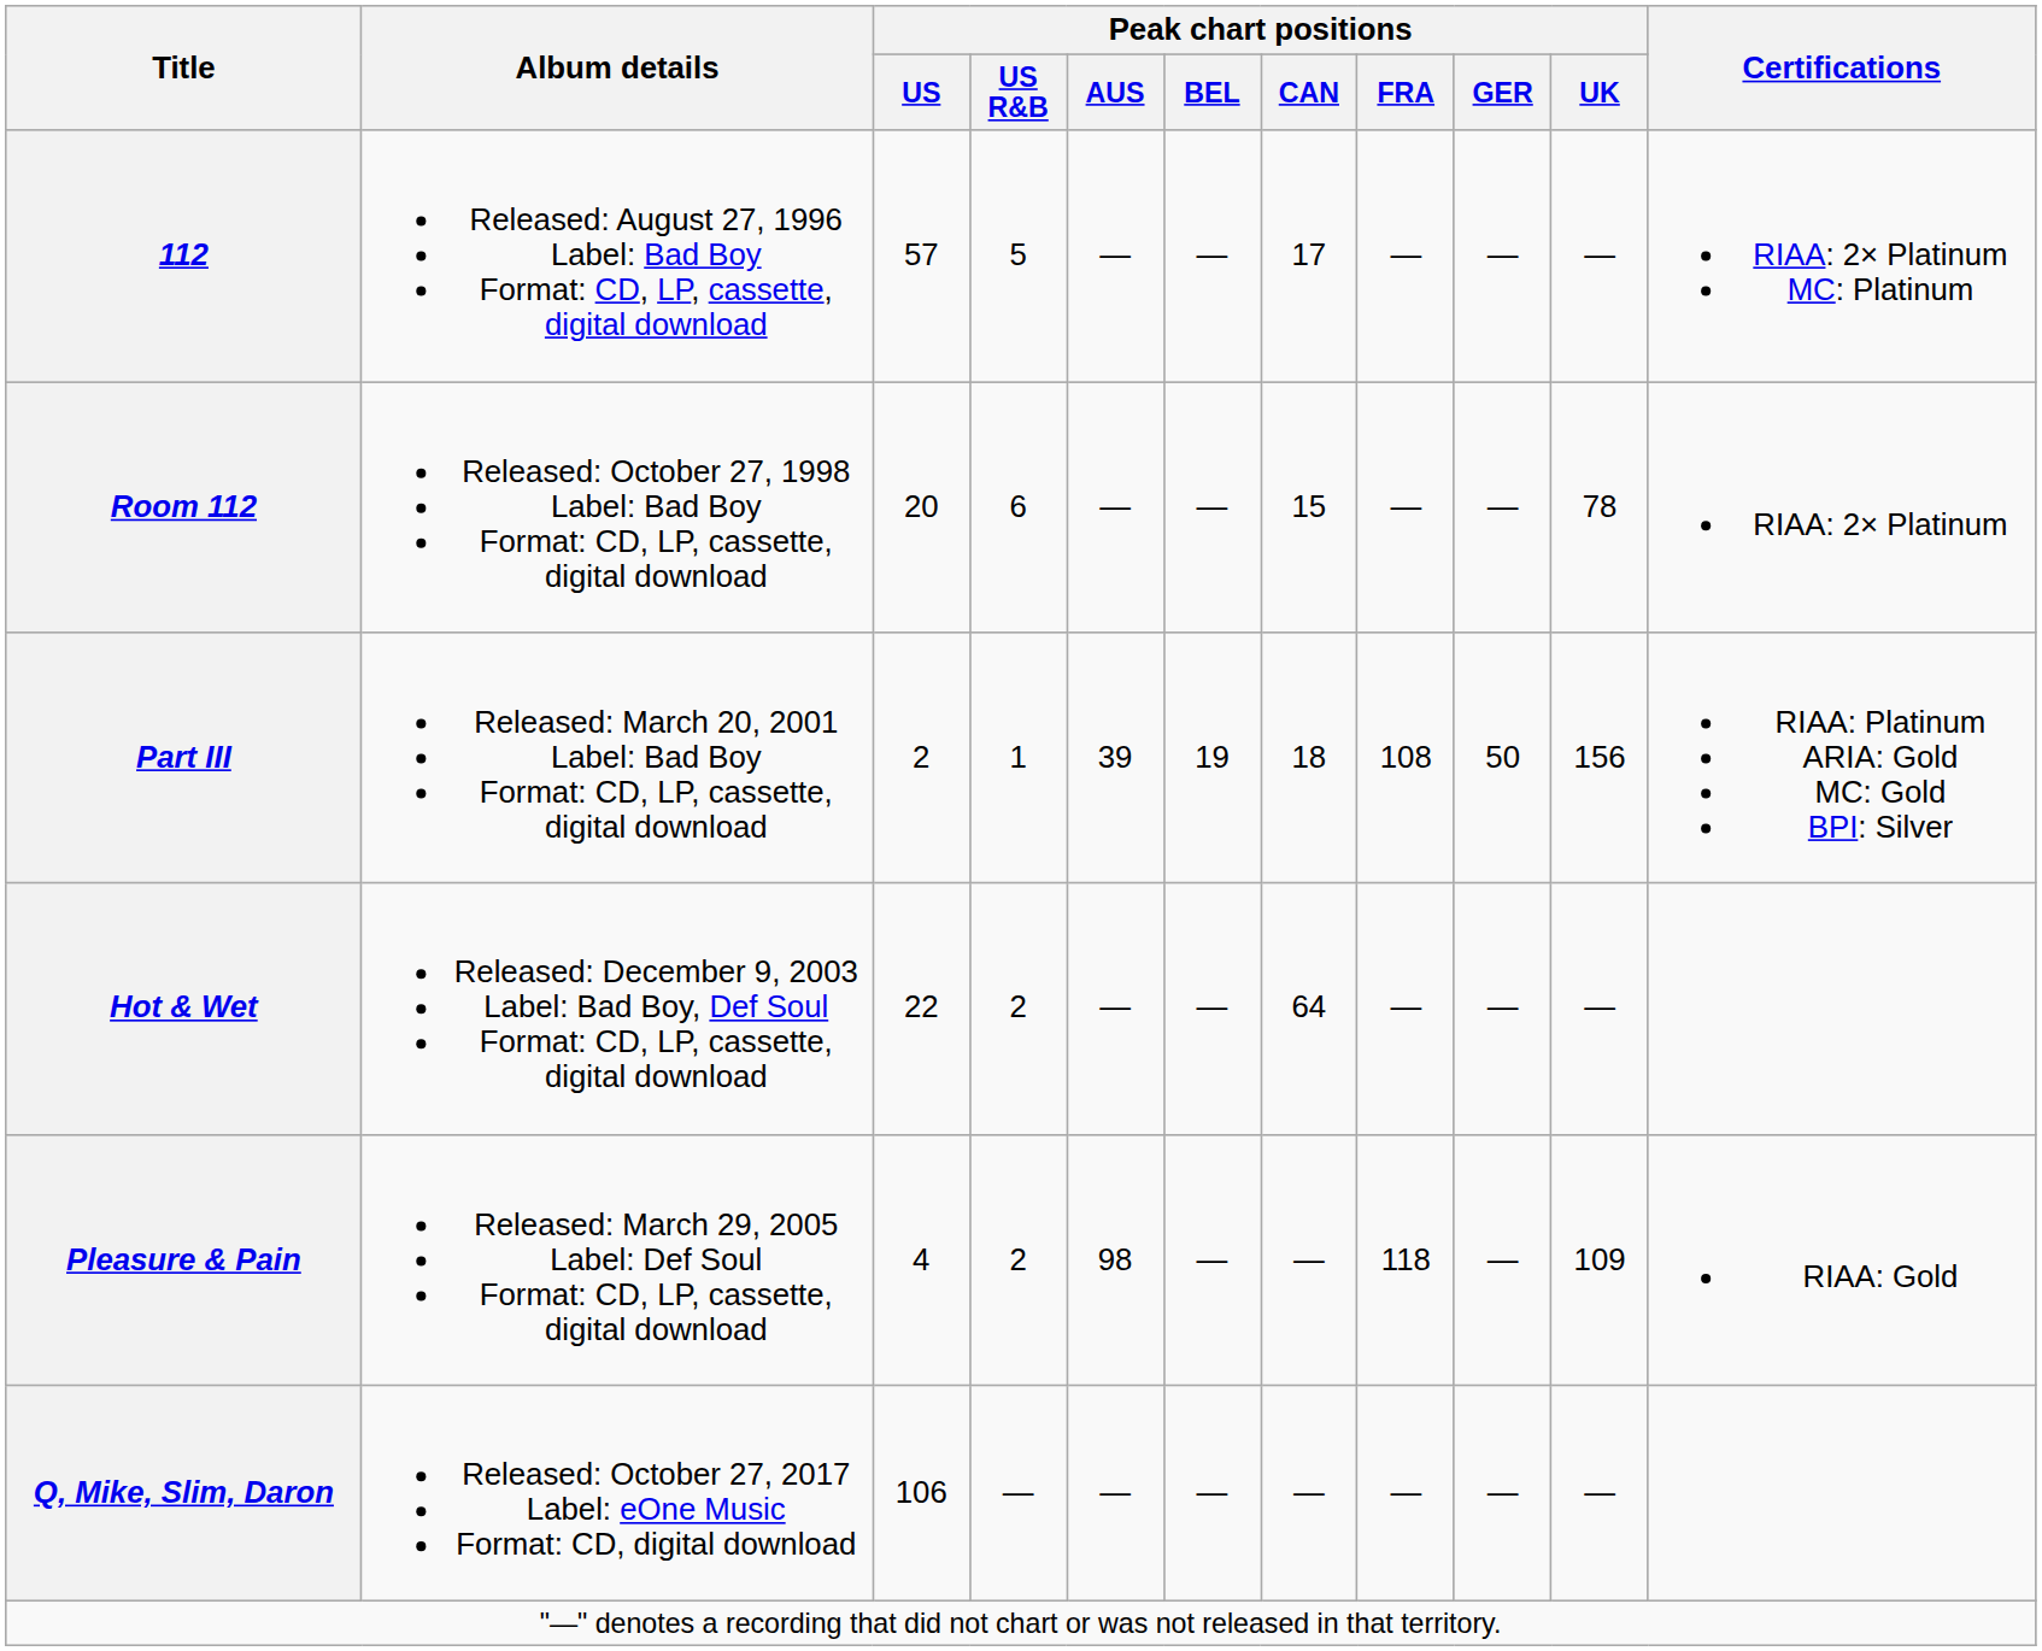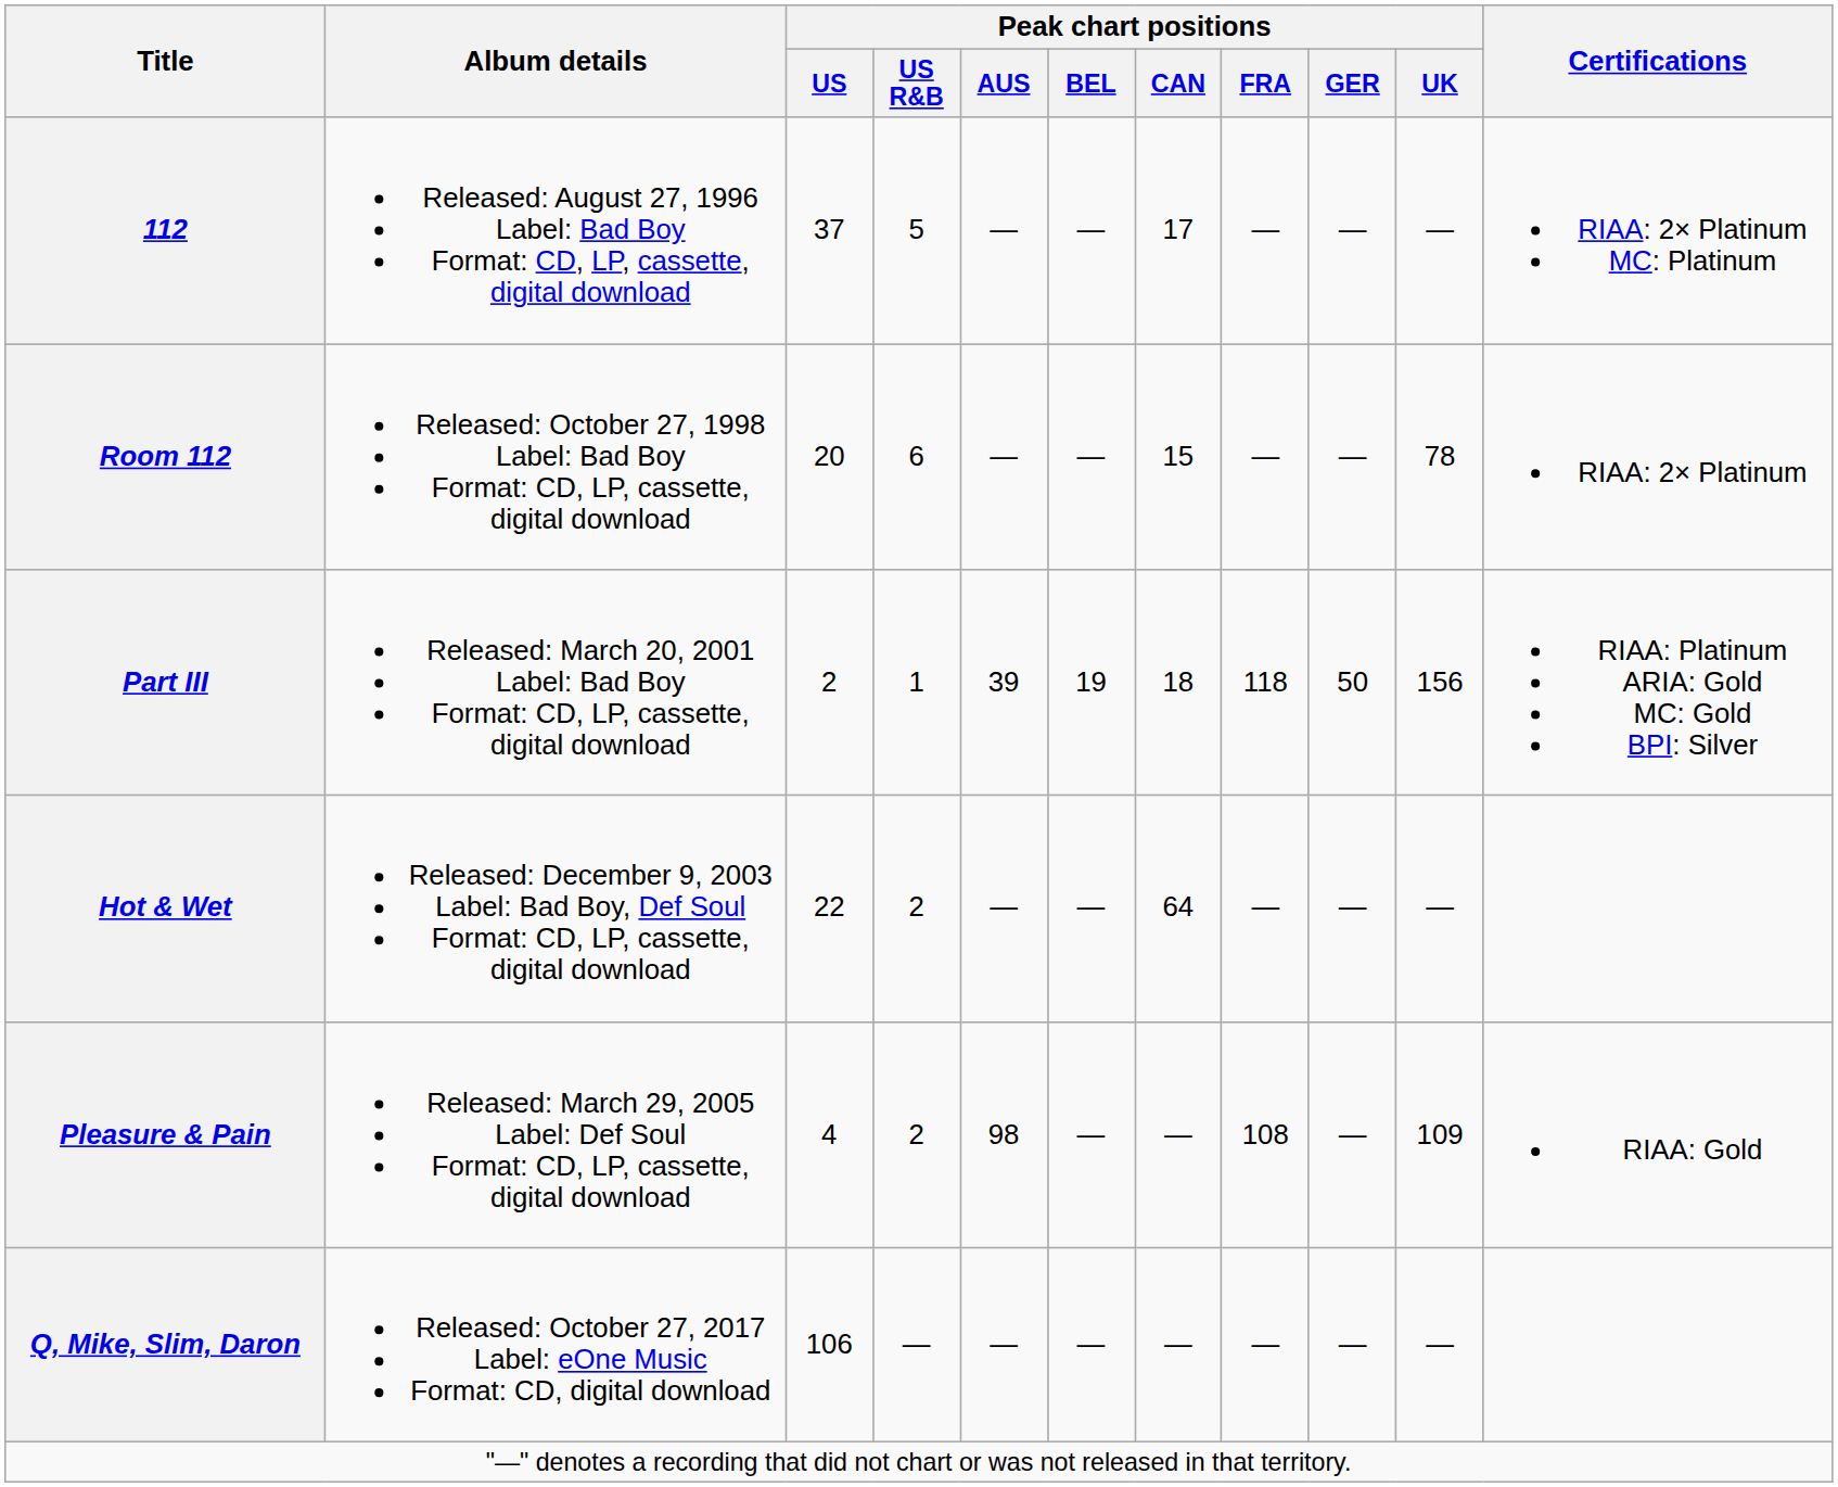112 | Peak chart positions / US: 57 -> 37
Part III | Peak chart positions / FRA: 108 -> 118
Pleasure & Pain | Peak chart positions / FRA: 118 -> 108
